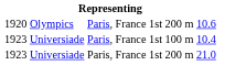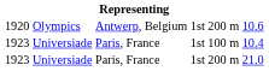1920 | column 3: Paris, France -> Antwerp, Belgium
